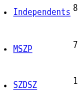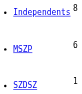MSZP | column 2: 7 -> 6
